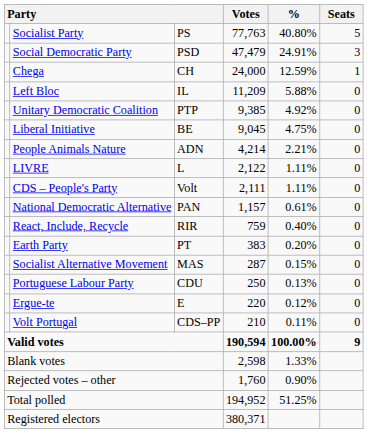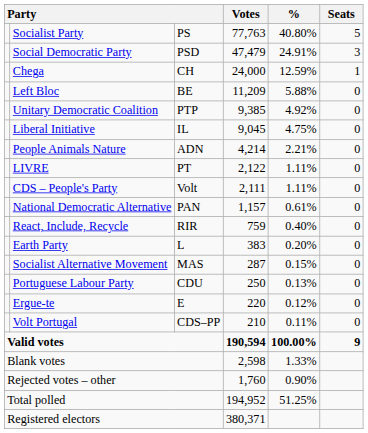Left Bloc | column 3: IL -> BE
Liberal Initiative | column 3: BE -> IL
LIVRE | column 3: L -> PT
Earth Party | column 3: PT -> L
